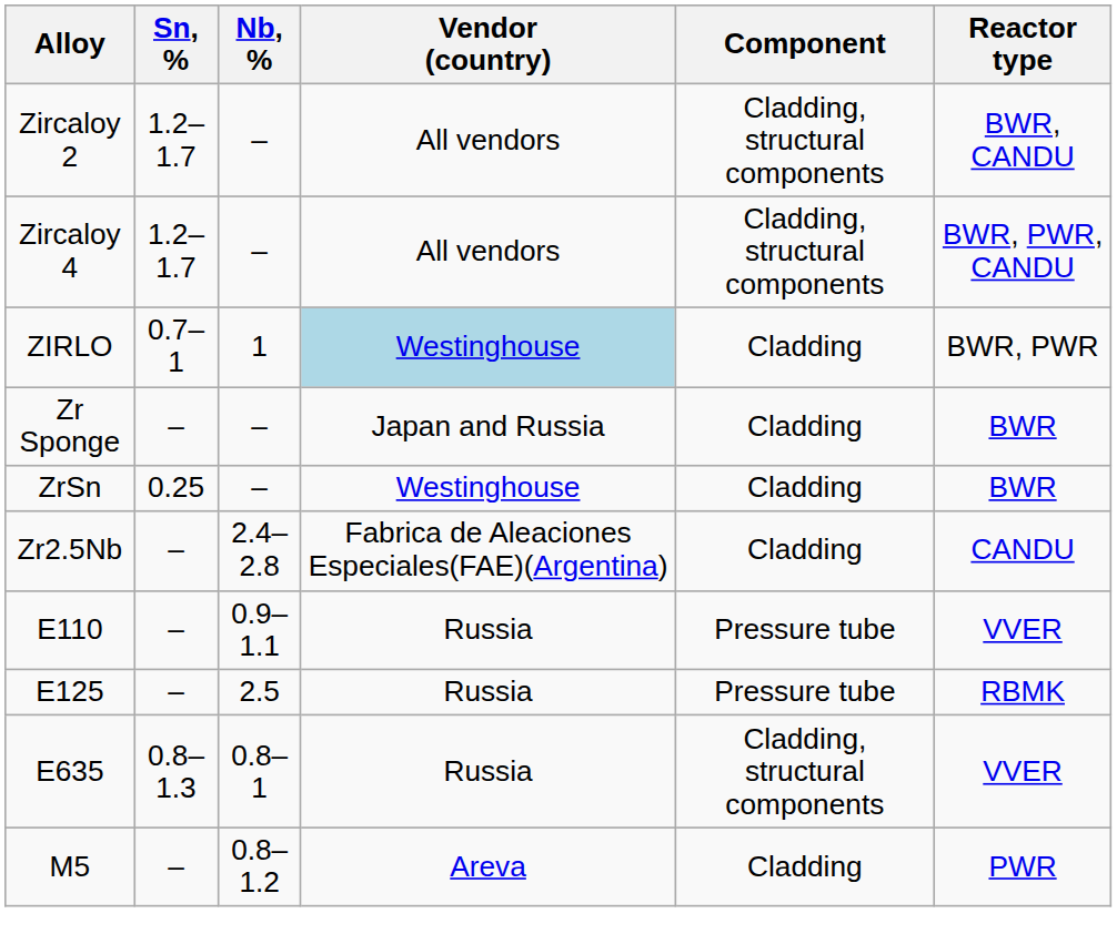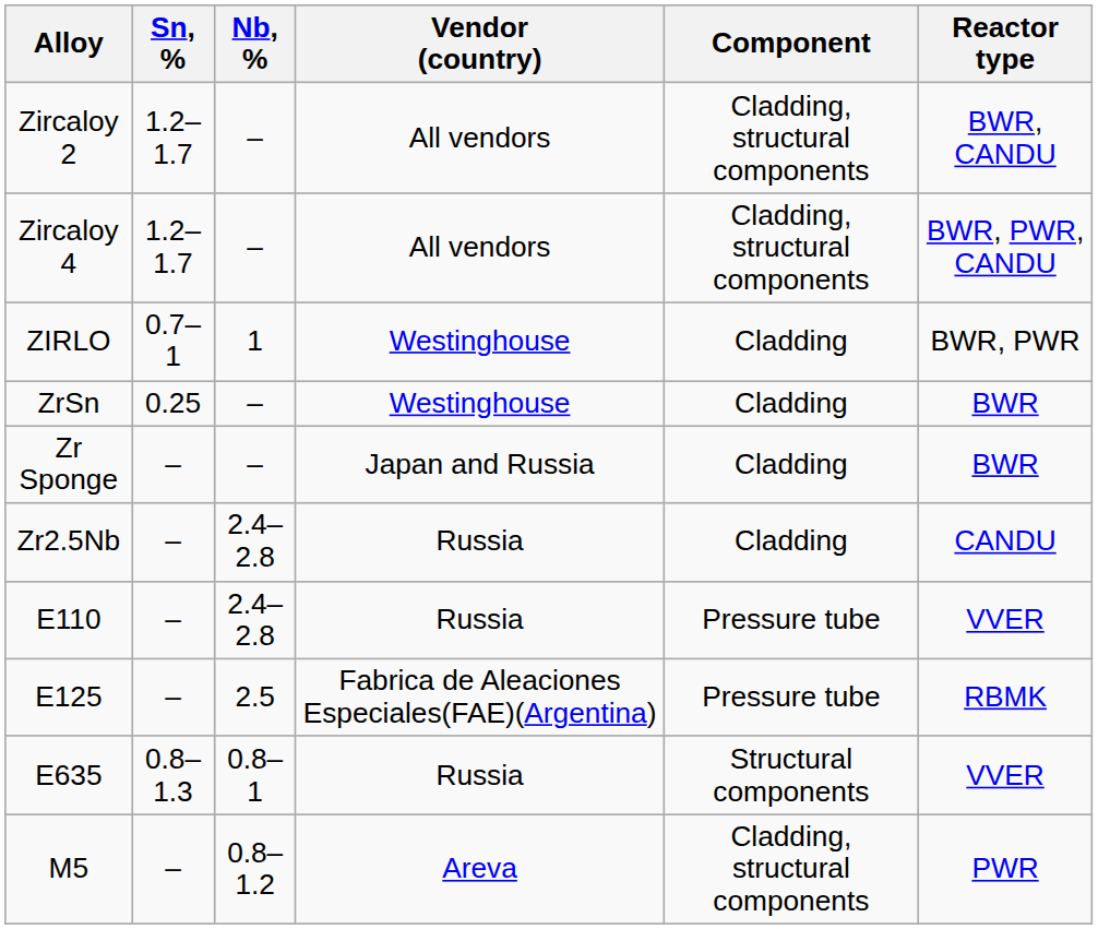ZIRLO | Vendor (country): lightblue background -> no background
rows swapped: Zr Sponge <-> ZrSn
Zr2.5Nb | Vendor (country): Fabrica de Aleaciones Especiales(FAE)(Argentina) -> Russia
E110 | Nb, %: 0.9–1.1 -> 2.4–2.8
E125 | Vendor (country): Russia -> Fabrica de Aleaciones Especiales(FAE)(Argentina)
E635 | Component: Cladding, structural components -> Structural components
M5 | Component: Cladding -> Cladding, structural components
